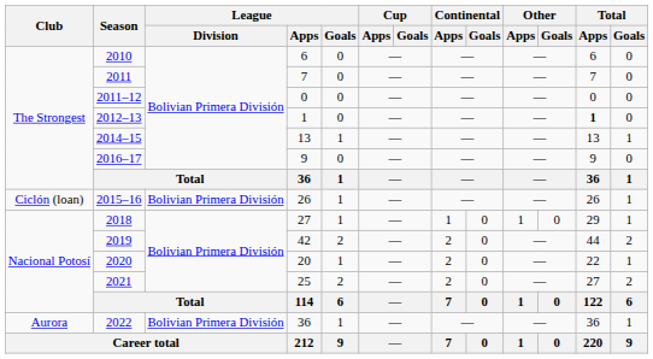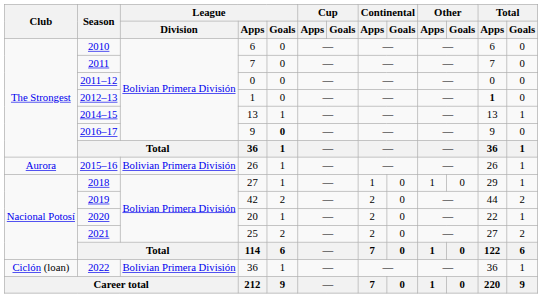2016–17 | League / Goals: normal -> bold
2015–16 | Club: Ciclón (loan) -> Aurora
2022 | Club: Aurora -> Ciclón (loan)
